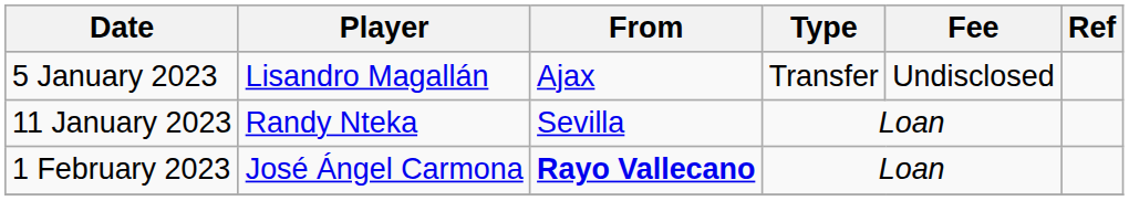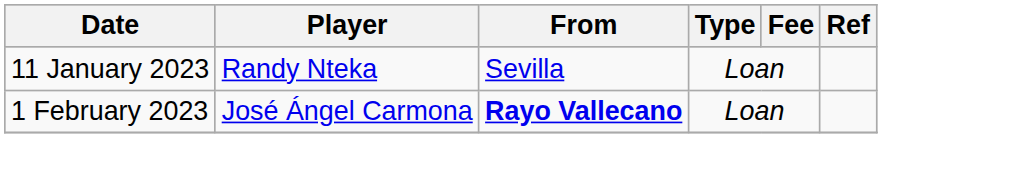- row: 5 January 2023 | Lisandro Magallán | Ajax | Transfer | Undisclosed
